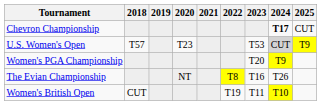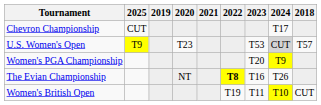columns swapped: 2018 <-> 2025
Chevron Championship | 2024: bold -> normal
The Evian Championship | 2022: normal -> bold
